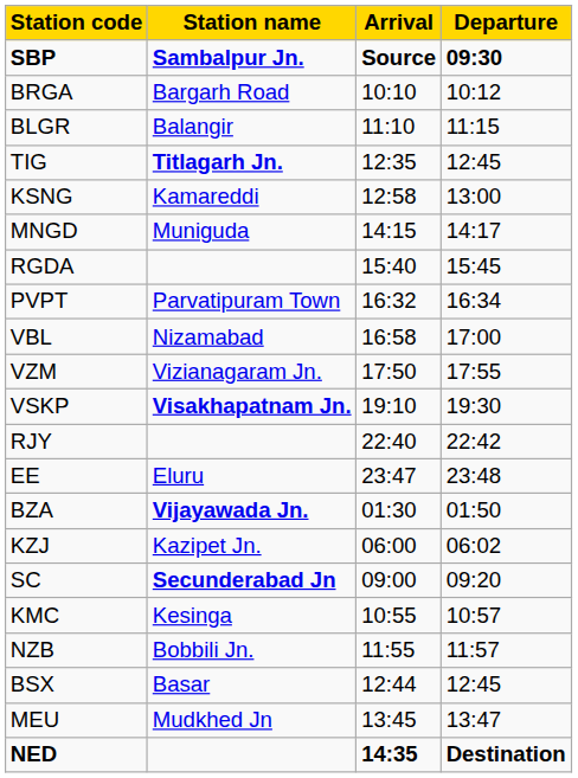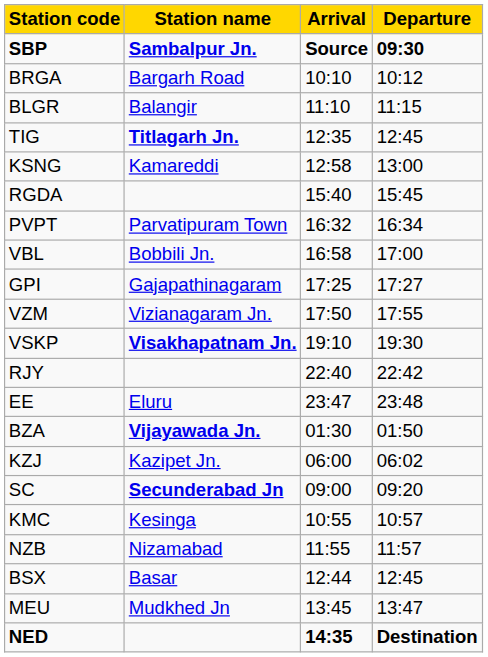- row: MNGD | Muniguda | 14:15 | 14:17
VBL | Station name: Nizamabad -> Bobbili Jn.
+ row: GPI | Gajapathinagaram | 17:25 | 17:27
NZB | Station name: Bobbili Jn. -> Nizamabad
